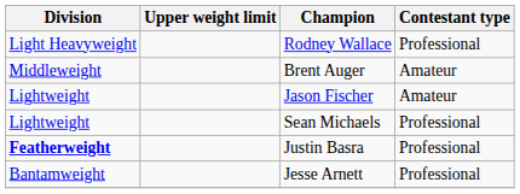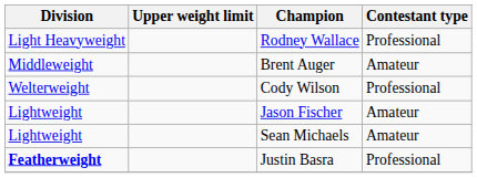+ row: Welterweight | Cody Wilson | Professional
Sean Michaels | Contestant type: Professional -> Amateur
- row: Bantamweight | Jesse Arnett | Professional
